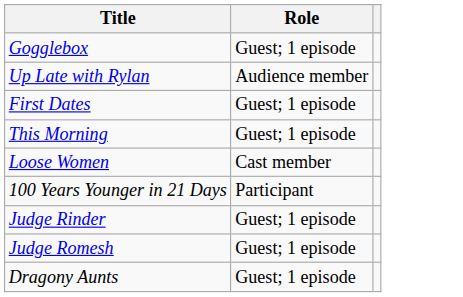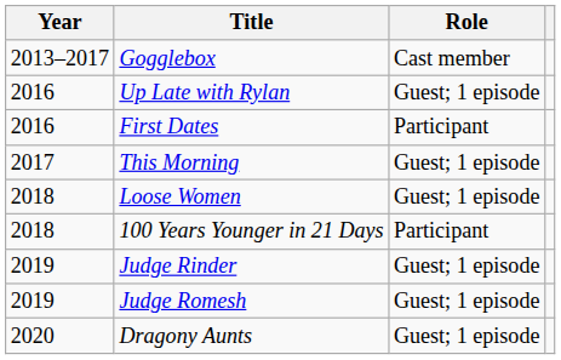+ column: Year | 2013–2017 | 2016 | 2016 | 2017 | 2018 | 2018 | 2019 | 2019 | 2020
Gogglebox | Role: Guest; 1 episode -> Cast member
Up Late with Rylan | Role: Audience member -> Guest; 1 episode
First Dates | Role: Guest; 1 episode -> Participant
Loose Women | Role: Cast member -> Guest; 1 episode
